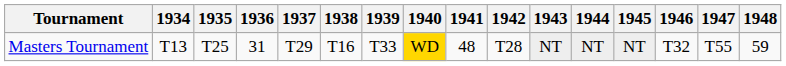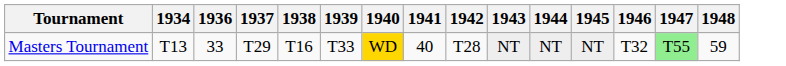- column: 1935 | T25
Masters Tournament | 1936: 31 -> 33
Masters Tournament | 1941: 48 -> 40
Masters Tournament | 1947: no background -> lightgreen background
